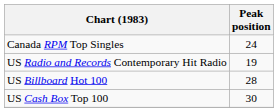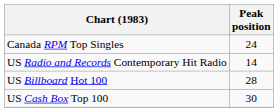US Radio and Records Contemporary Hit Radio | Peak position: 19 -> 14
